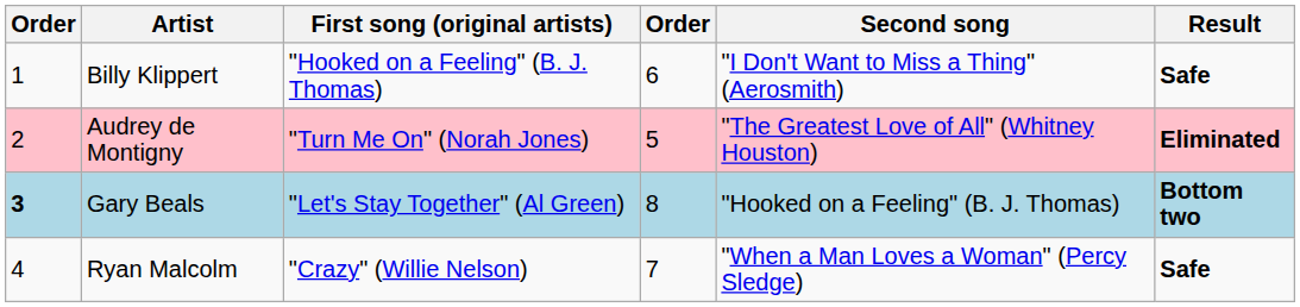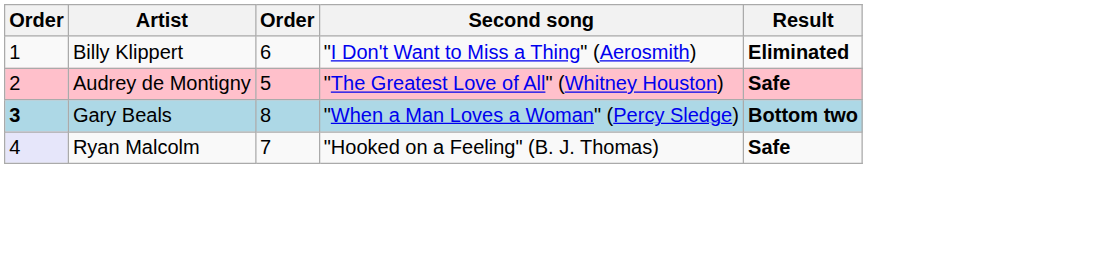- column: First song (original artists) | "Hooked on a Feeling" (B. J. Thomas) | "Turn Me On" (Norah Jones) | "Let's Stay Together" (Al Green) | "Crazy" (Willie Nelson)
Billy Klippert | Result: Safe -> Eliminated
Audrey de Montigny | Result: Eliminated -> Safe
Gary Beals | Second song: "Hooked on a Feeling" (B. J. Thomas) -> "When a Man Loves a Woman" (Percy Sledge)
Ryan Malcolm | column 1: no background -> lavender background
Ryan Malcolm | Second song: "When a Man Loves a Woman" (Percy Sledge) -> "Hooked on a Feeling" (B. J. Thomas)
